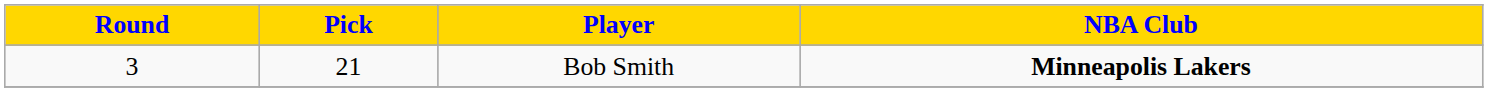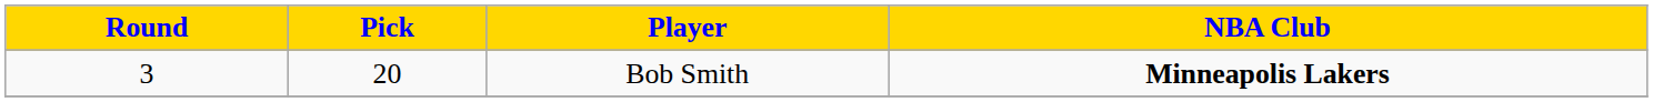Bob Smith | Pick: 21 -> 20
